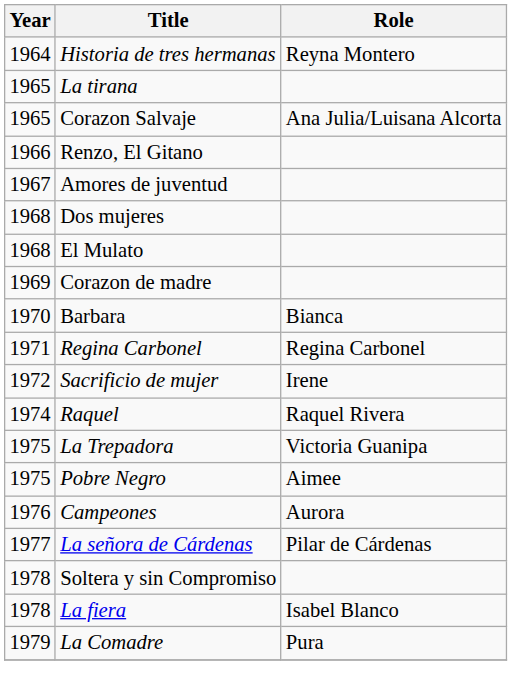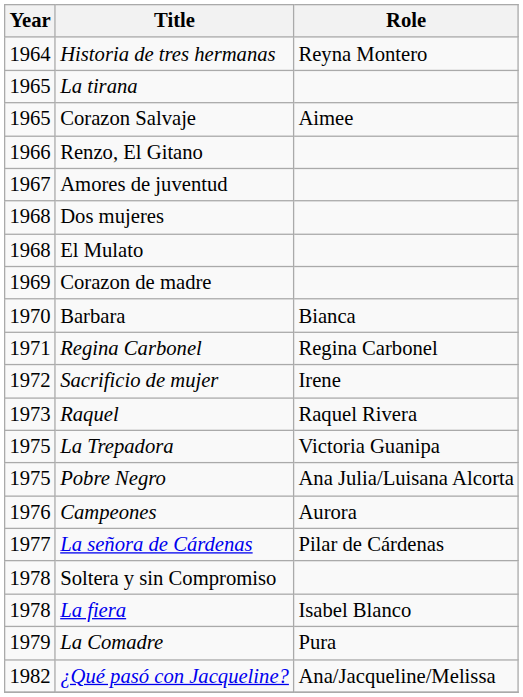Corazon Salvaje | Role: Ana Julia/Luisana Alcorta -> Aimee
Raquel | Year: 1974 -> 1973
Pobre Negro | Role: Aimee -> Ana Julia/Luisana Alcorta
+ row: 1982 | ¿Qué pasó con Jacqueline? | Ana/Jacqueline/Melissa
